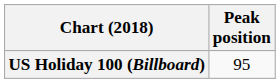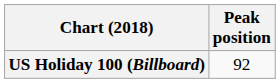US Holiday 100 (Billboard) | Peak position: 95 -> 92
